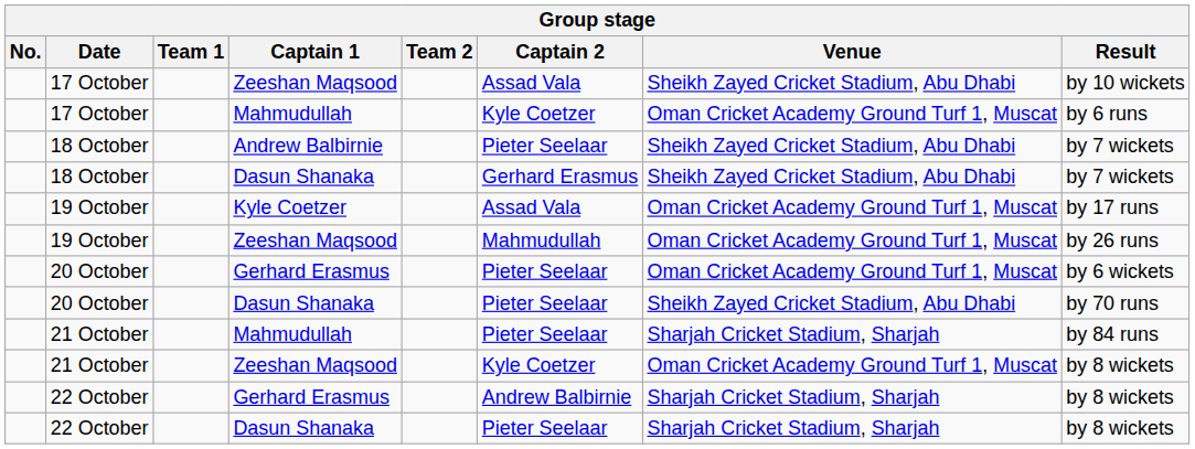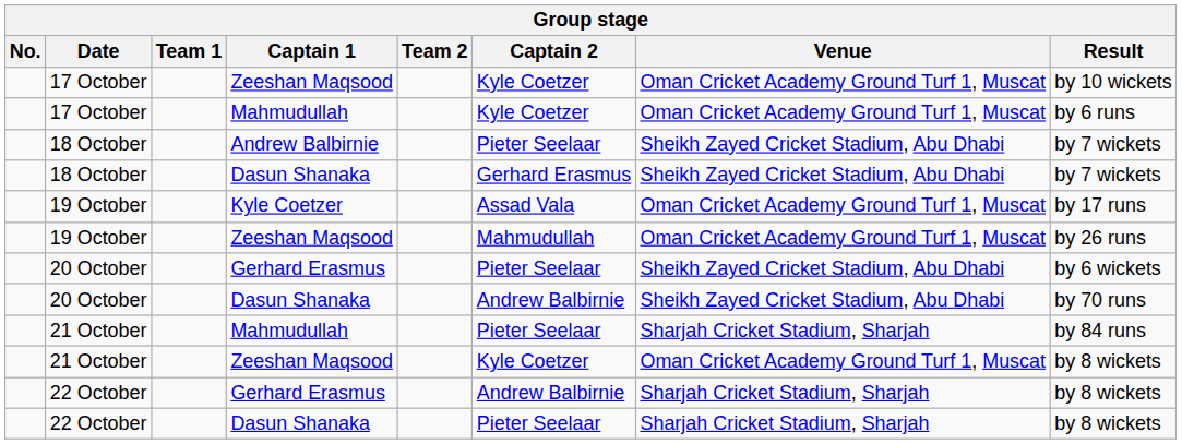17 October / Zeeshan Maqsood | Captain 2: Assad Vala -> Kyle Coetzer
17 October / Zeeshan Maqsood | Venue: Sheikh Zayed Cricket Stadium, Abu Dhabi -> Oman Cricket Academy Ground Turf 1, Muscat
20 October / Gerhard Erasmus | Venue: Oman Cricket Academy Ground Turf 1, Muscat -> Sheikh Zayed Cricket Stadium, Abu Dhabi
20 October / Dasun Shanaka | Captain 2: Pieter Seelaar -> Andrew Balbirnie
